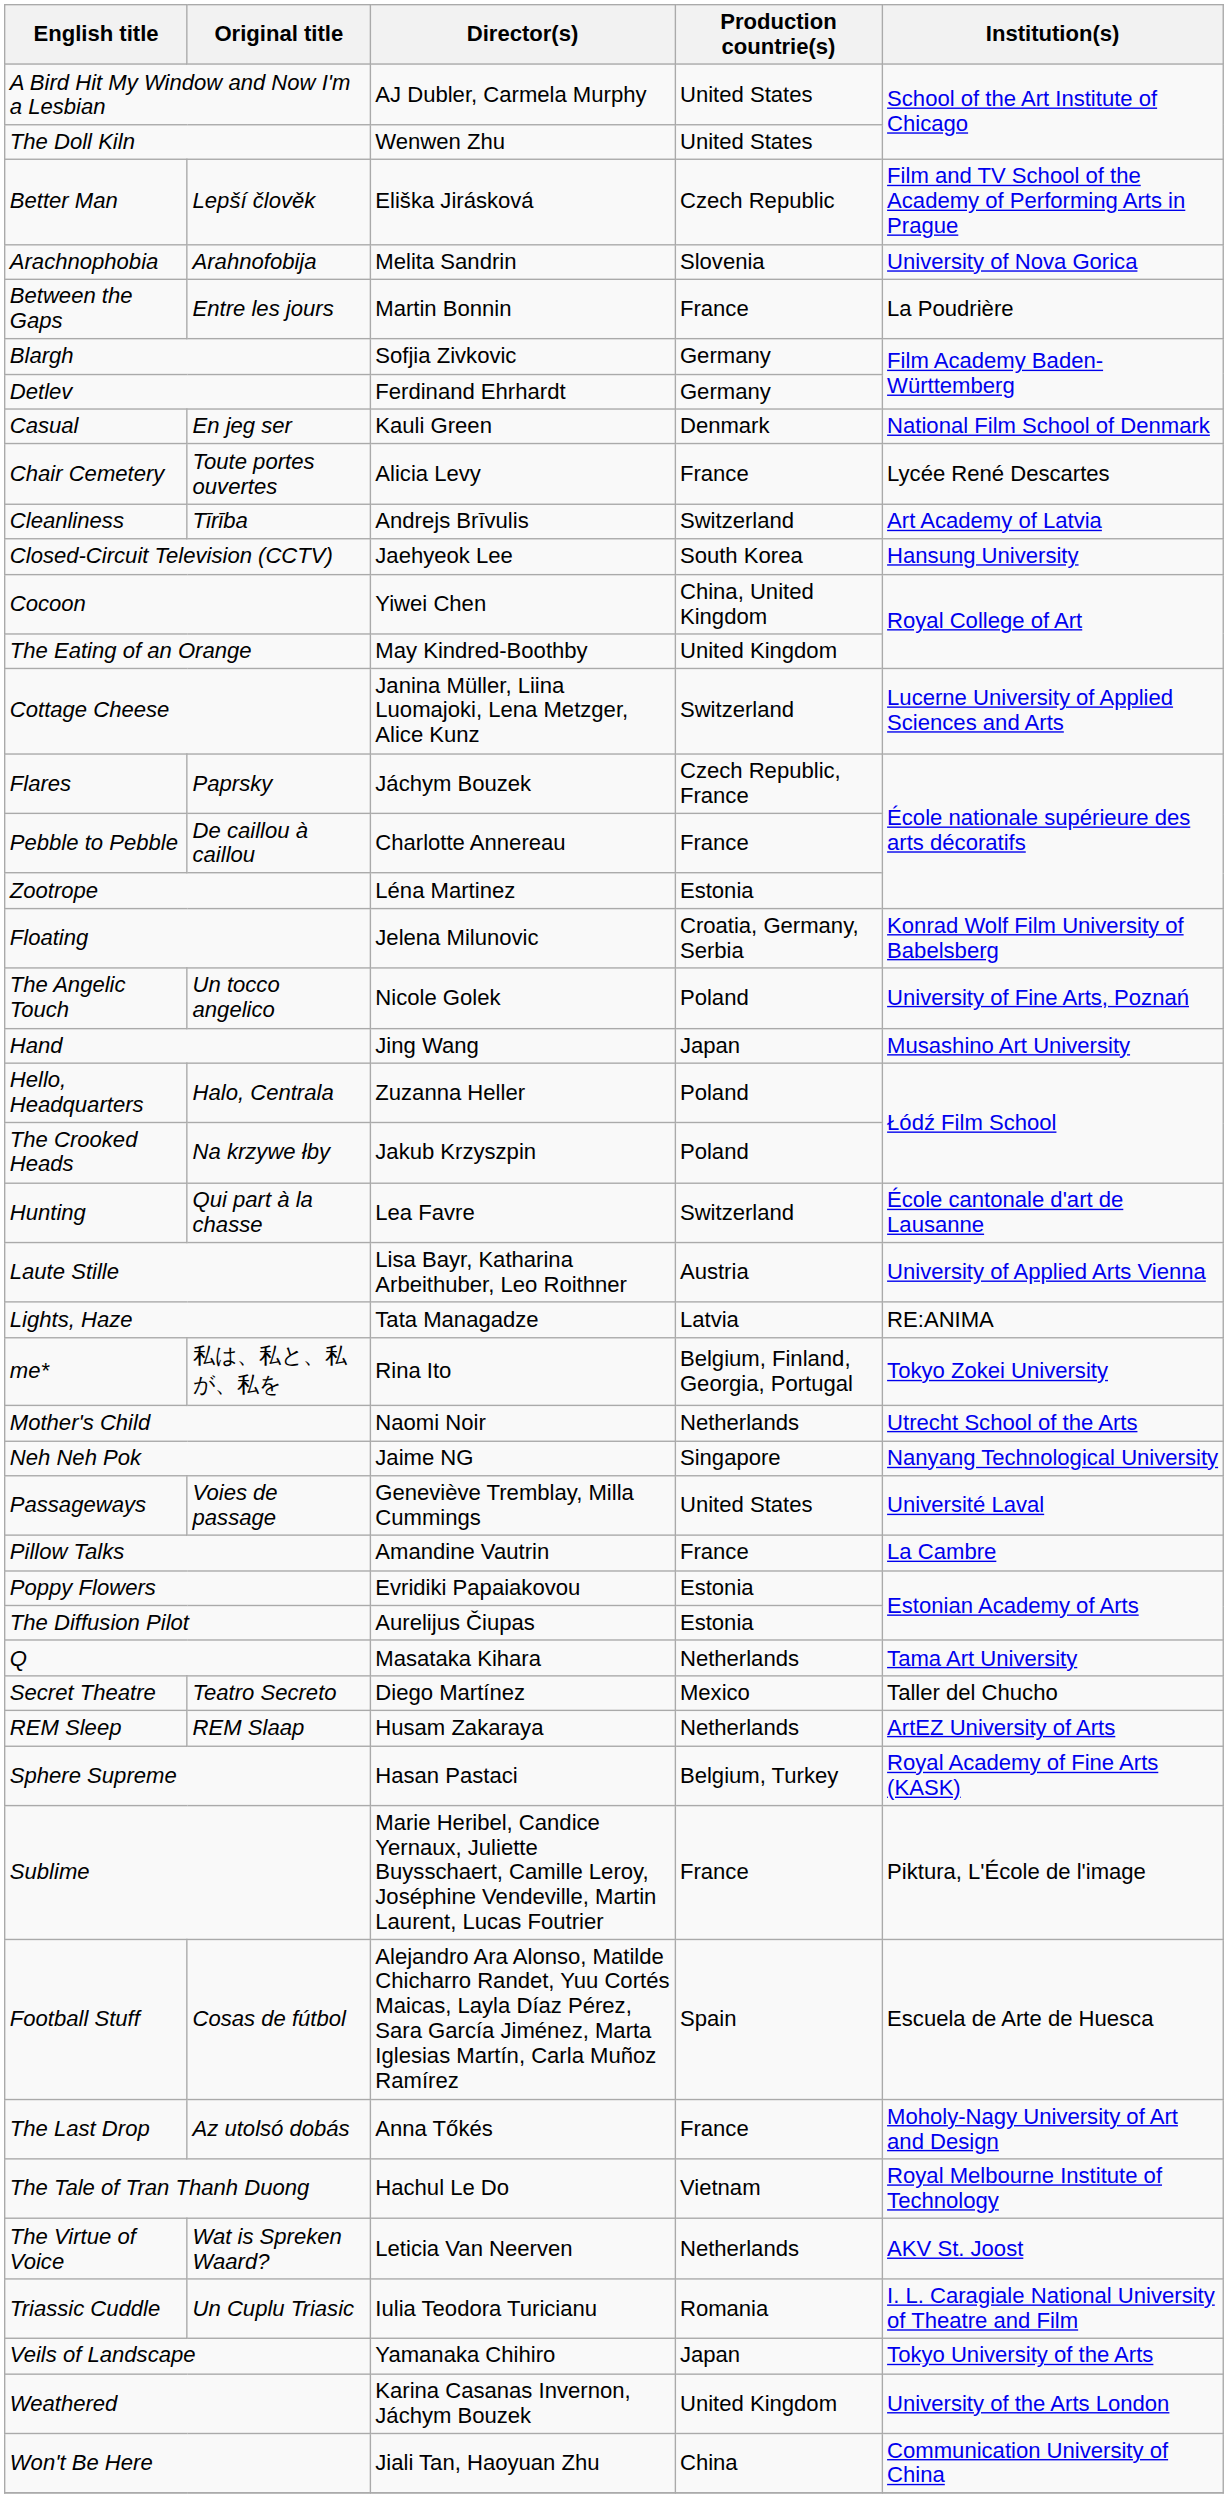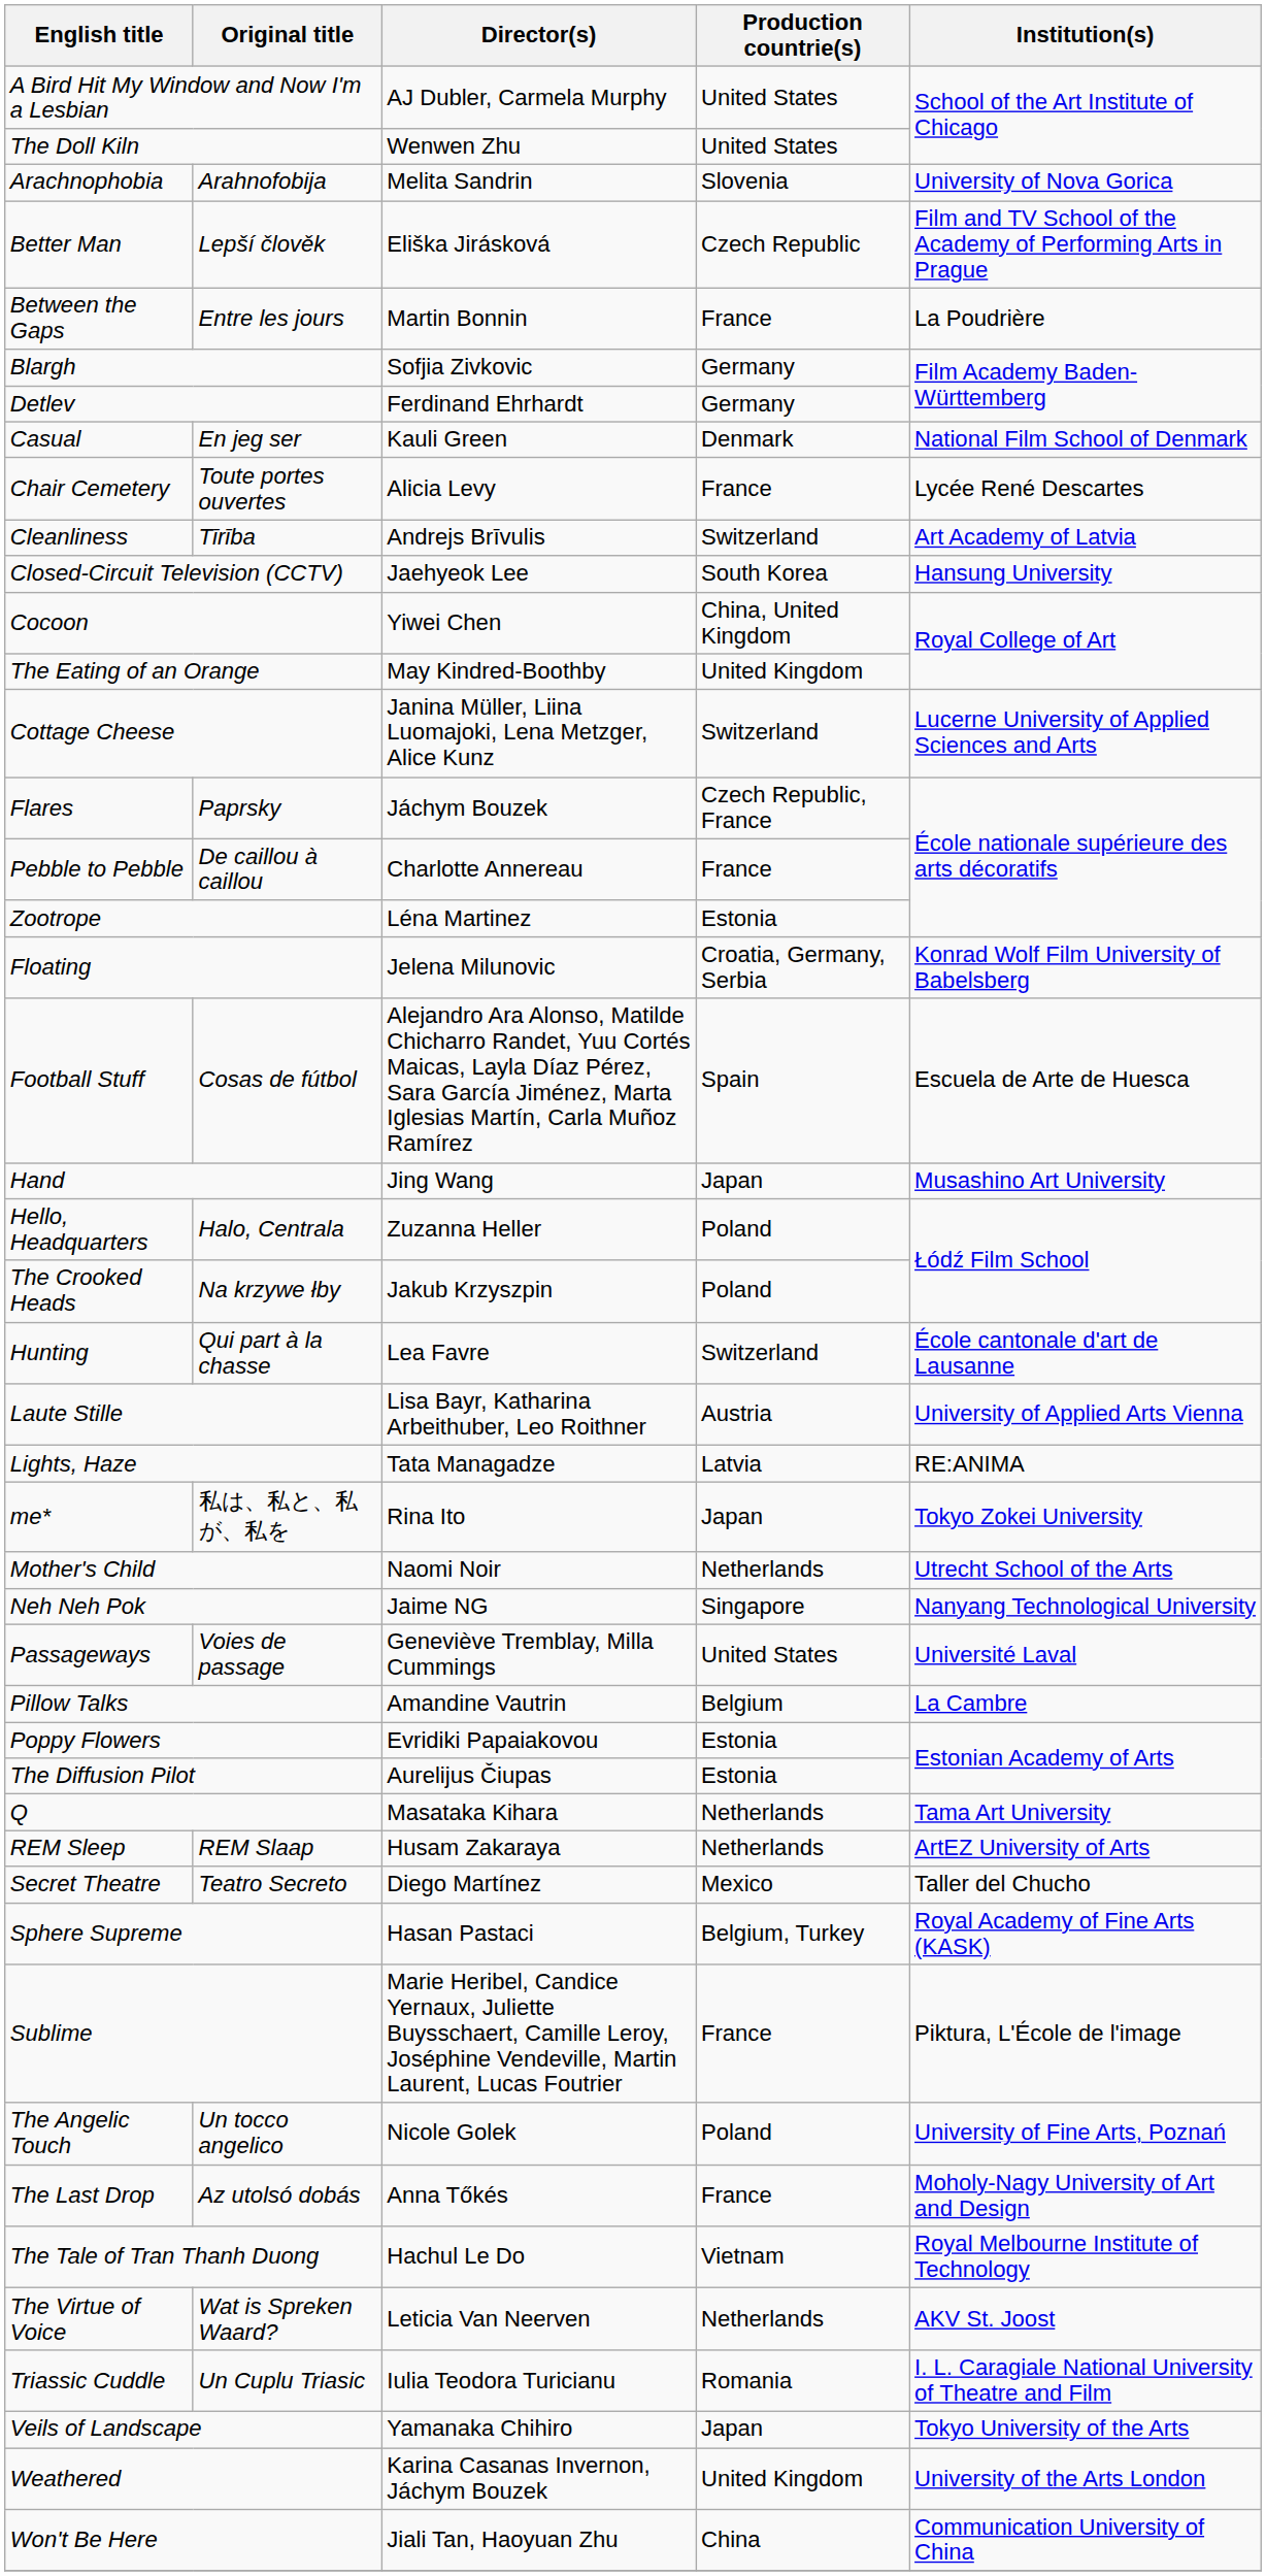rows swapped: Arachnophobia <-> Better Man
rows swapped: Football Stuff <-> The Angelic Touch
me* | Production countrie(s): Belgium, Finland, Georgia, Portugal -> Japan
Pillow Talks | Production countrie(s): France -> Belgium
rows swapped: REM Sleep <-> Secret Theatre
